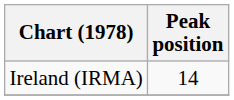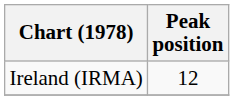Ireland (IRMA) | Peak position: 14 -> 12
